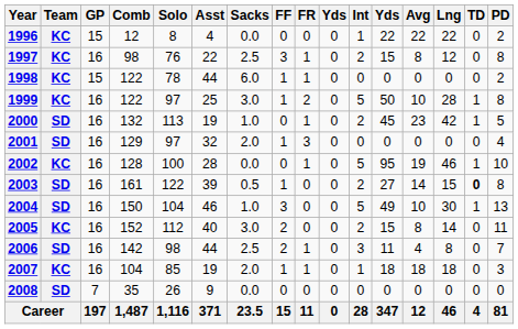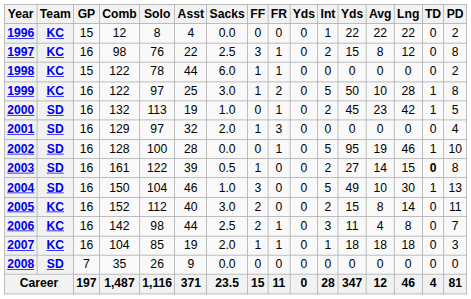2002 | Team: KC -> SD
2006 | Team: SD -> KC
